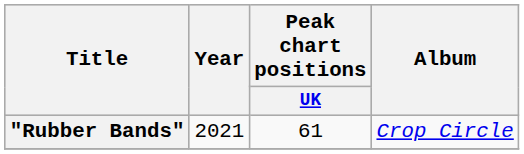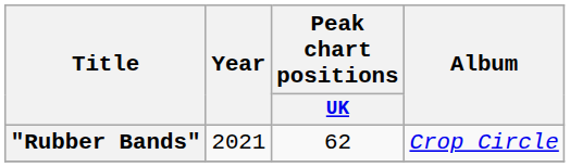"Rubber Bands" | Peak chart positions / UK: 61 -> 62
